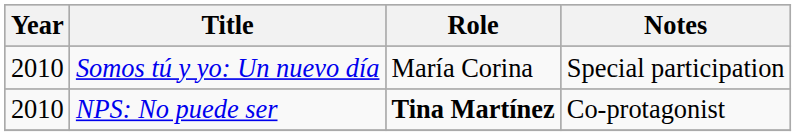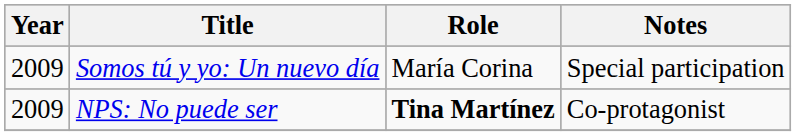Somos tú y yo: Un nuevo día | Year: 2010 -> 2009
NPS: No puede ser | Year: 2010 -> 2009
